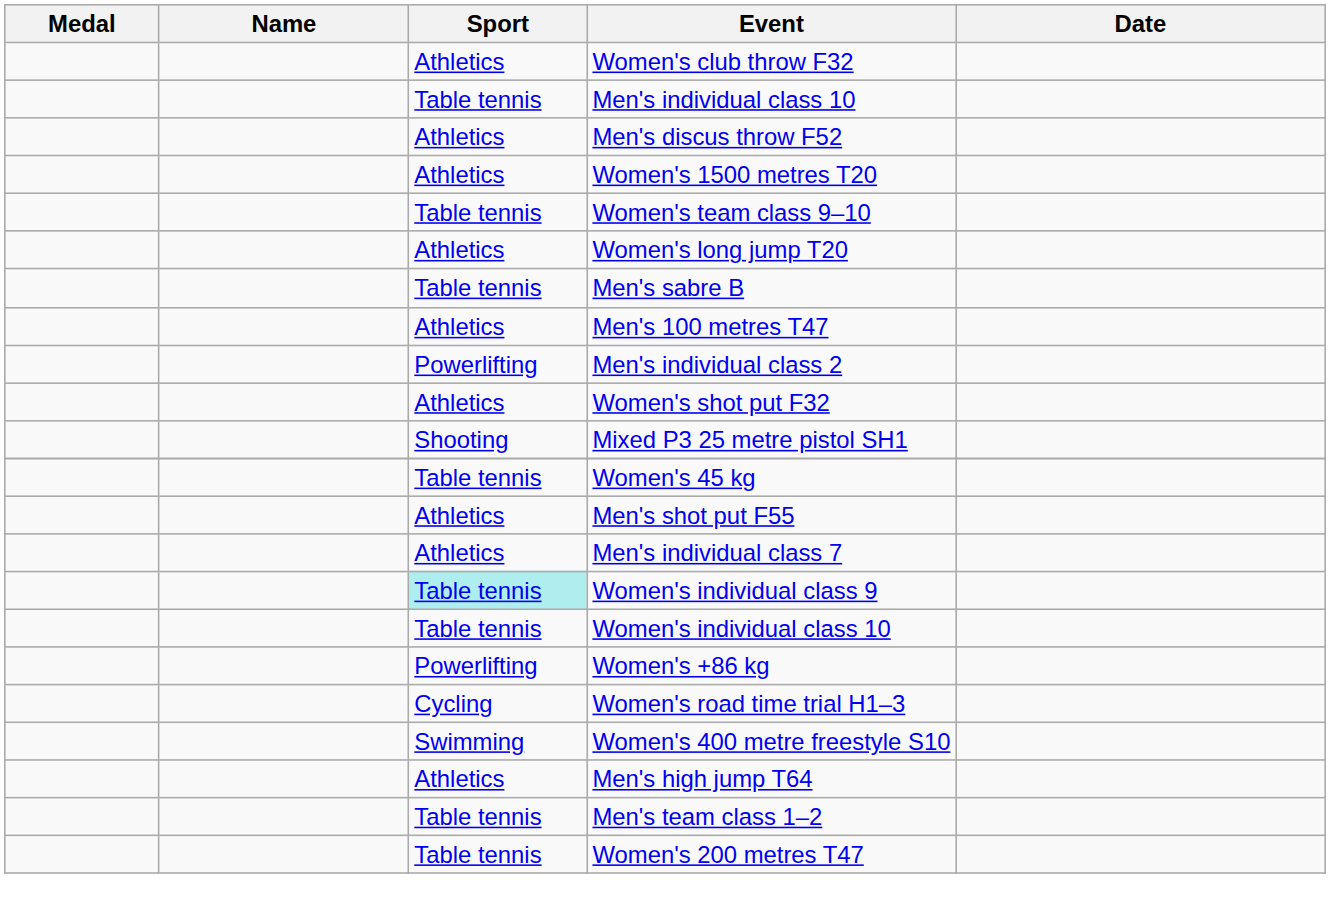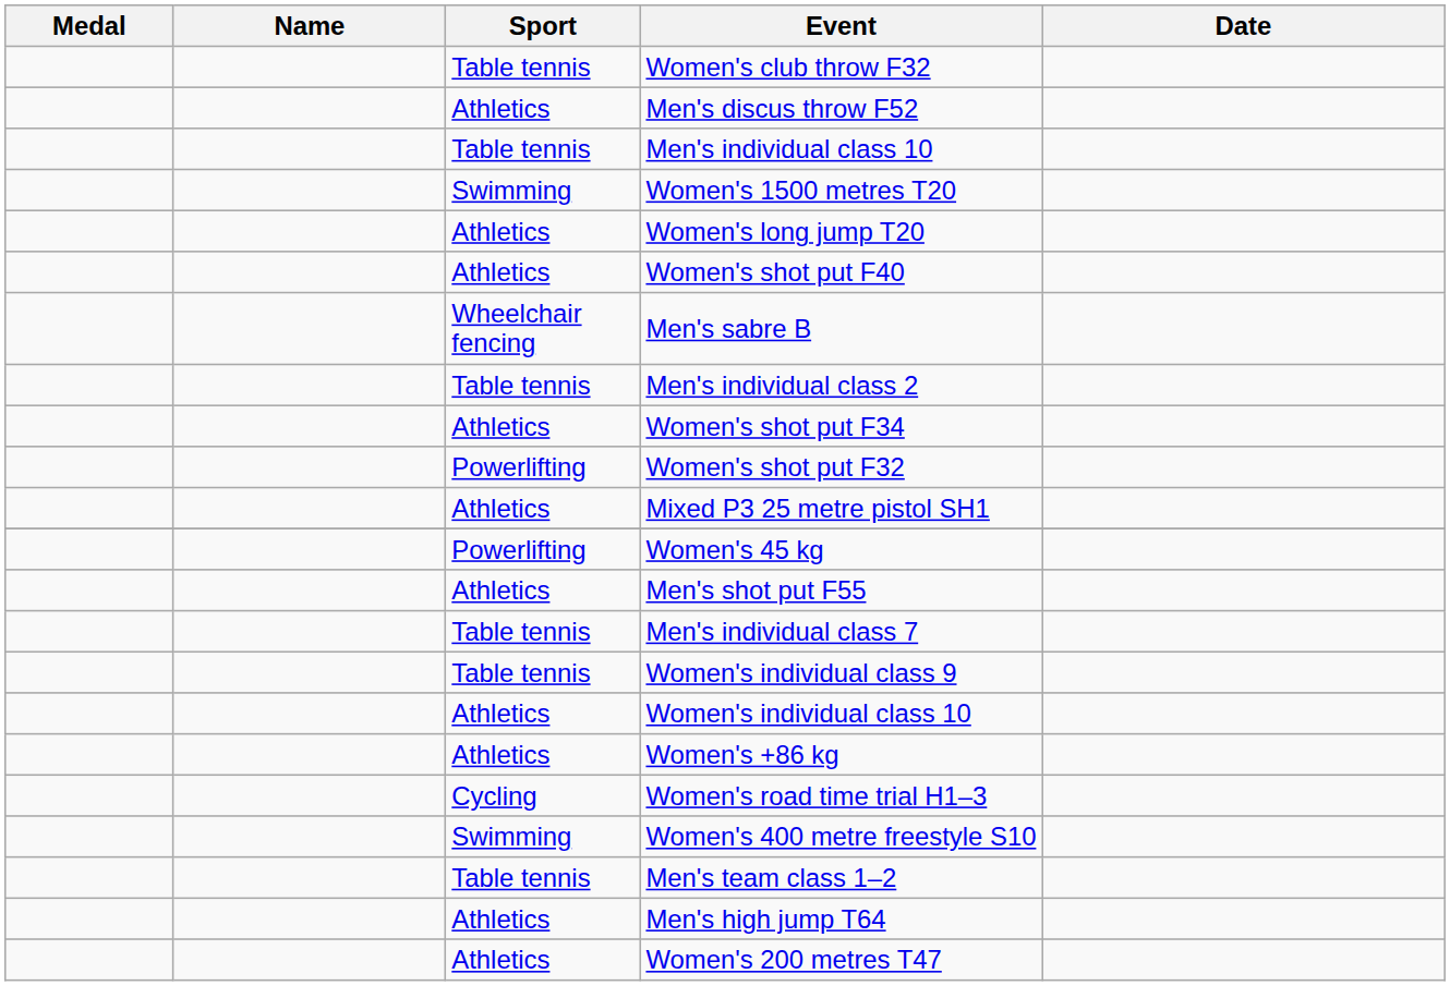Women's club throw F32 | Sport: Athletics -> Table tennis
rows swapped: Men's individual class 10 <-> Men's discus throw F52
Women's 1500 metres T20 | Sport: Athletics -> Swimming
- row: Table tennis | Women's team class 9–10
+ row: Athletics | Women's shot put F40
Men's sabre B | Sport: Table tennis -> Wheelchair fencing
- row: Athletics | Men's 100 metres T47
Men's individual class 2 | Sport: Powerlifting -> Table tennis
+ row: Athletics | Women's shot put F34
Women's shot put F32 | Sport: Athletics -> Powerlifting
Mixed P3 25 metre pistol SH1 | Sport: Shooting -> Athletics
Women's 45 kg | Sport: Table tennis -> Powerlifting
Men's individual class 7 | Sport: Athletics -> Table tennis
Women's individual class 9 | Sport: paleturquoise background -> no background
Women's individual class 10 | Sport: Table tennis -> Athletics
Women's +86 kg | Sport: Powerlifting -> Athletics
rows swapped: Men's team class 1–2 <-> Men's high jump T64
Women's 200 metres T47 | Sport: Table tennis -> Athletics
